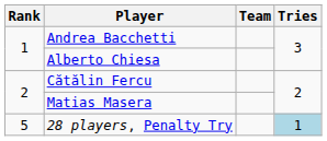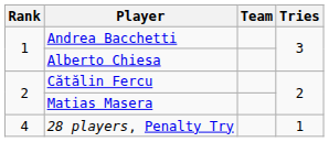28 players, Penalty Try | Rank: 5 -> 4
28 players, Penalty Try | Tries: lightblue background -> no background
